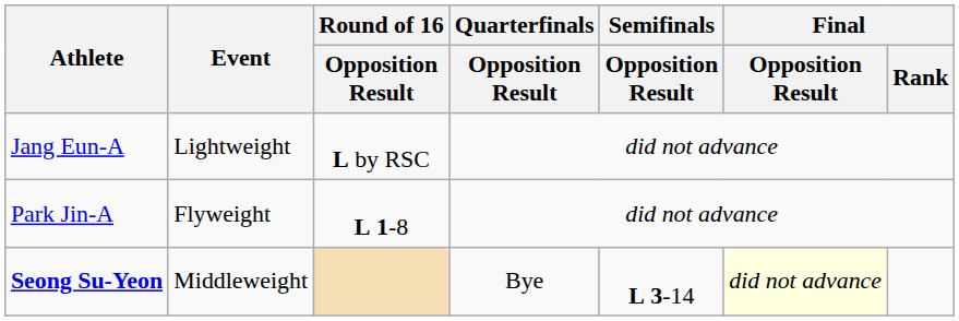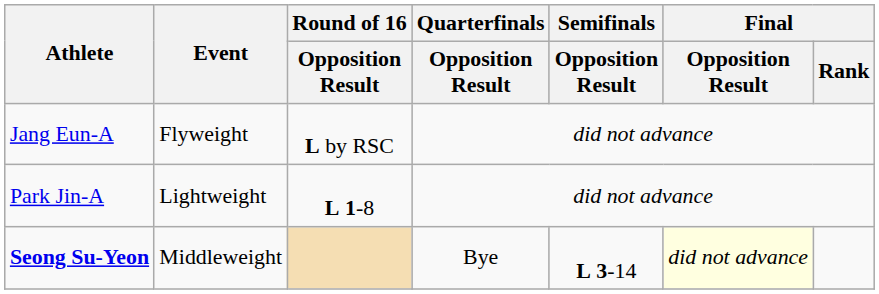Jang Eun-A | Event: Lightweight -> Flyweight
Park Jin-A | Event: Flyweight -> Lightweight
